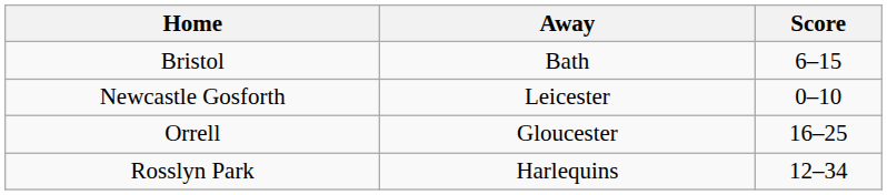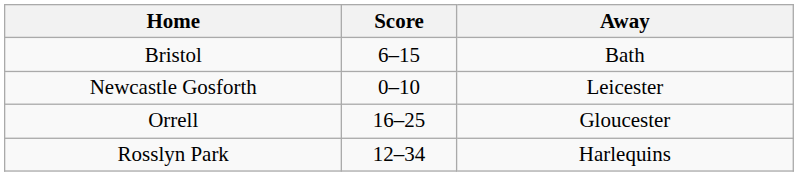columns swapped: Away <-> Score
